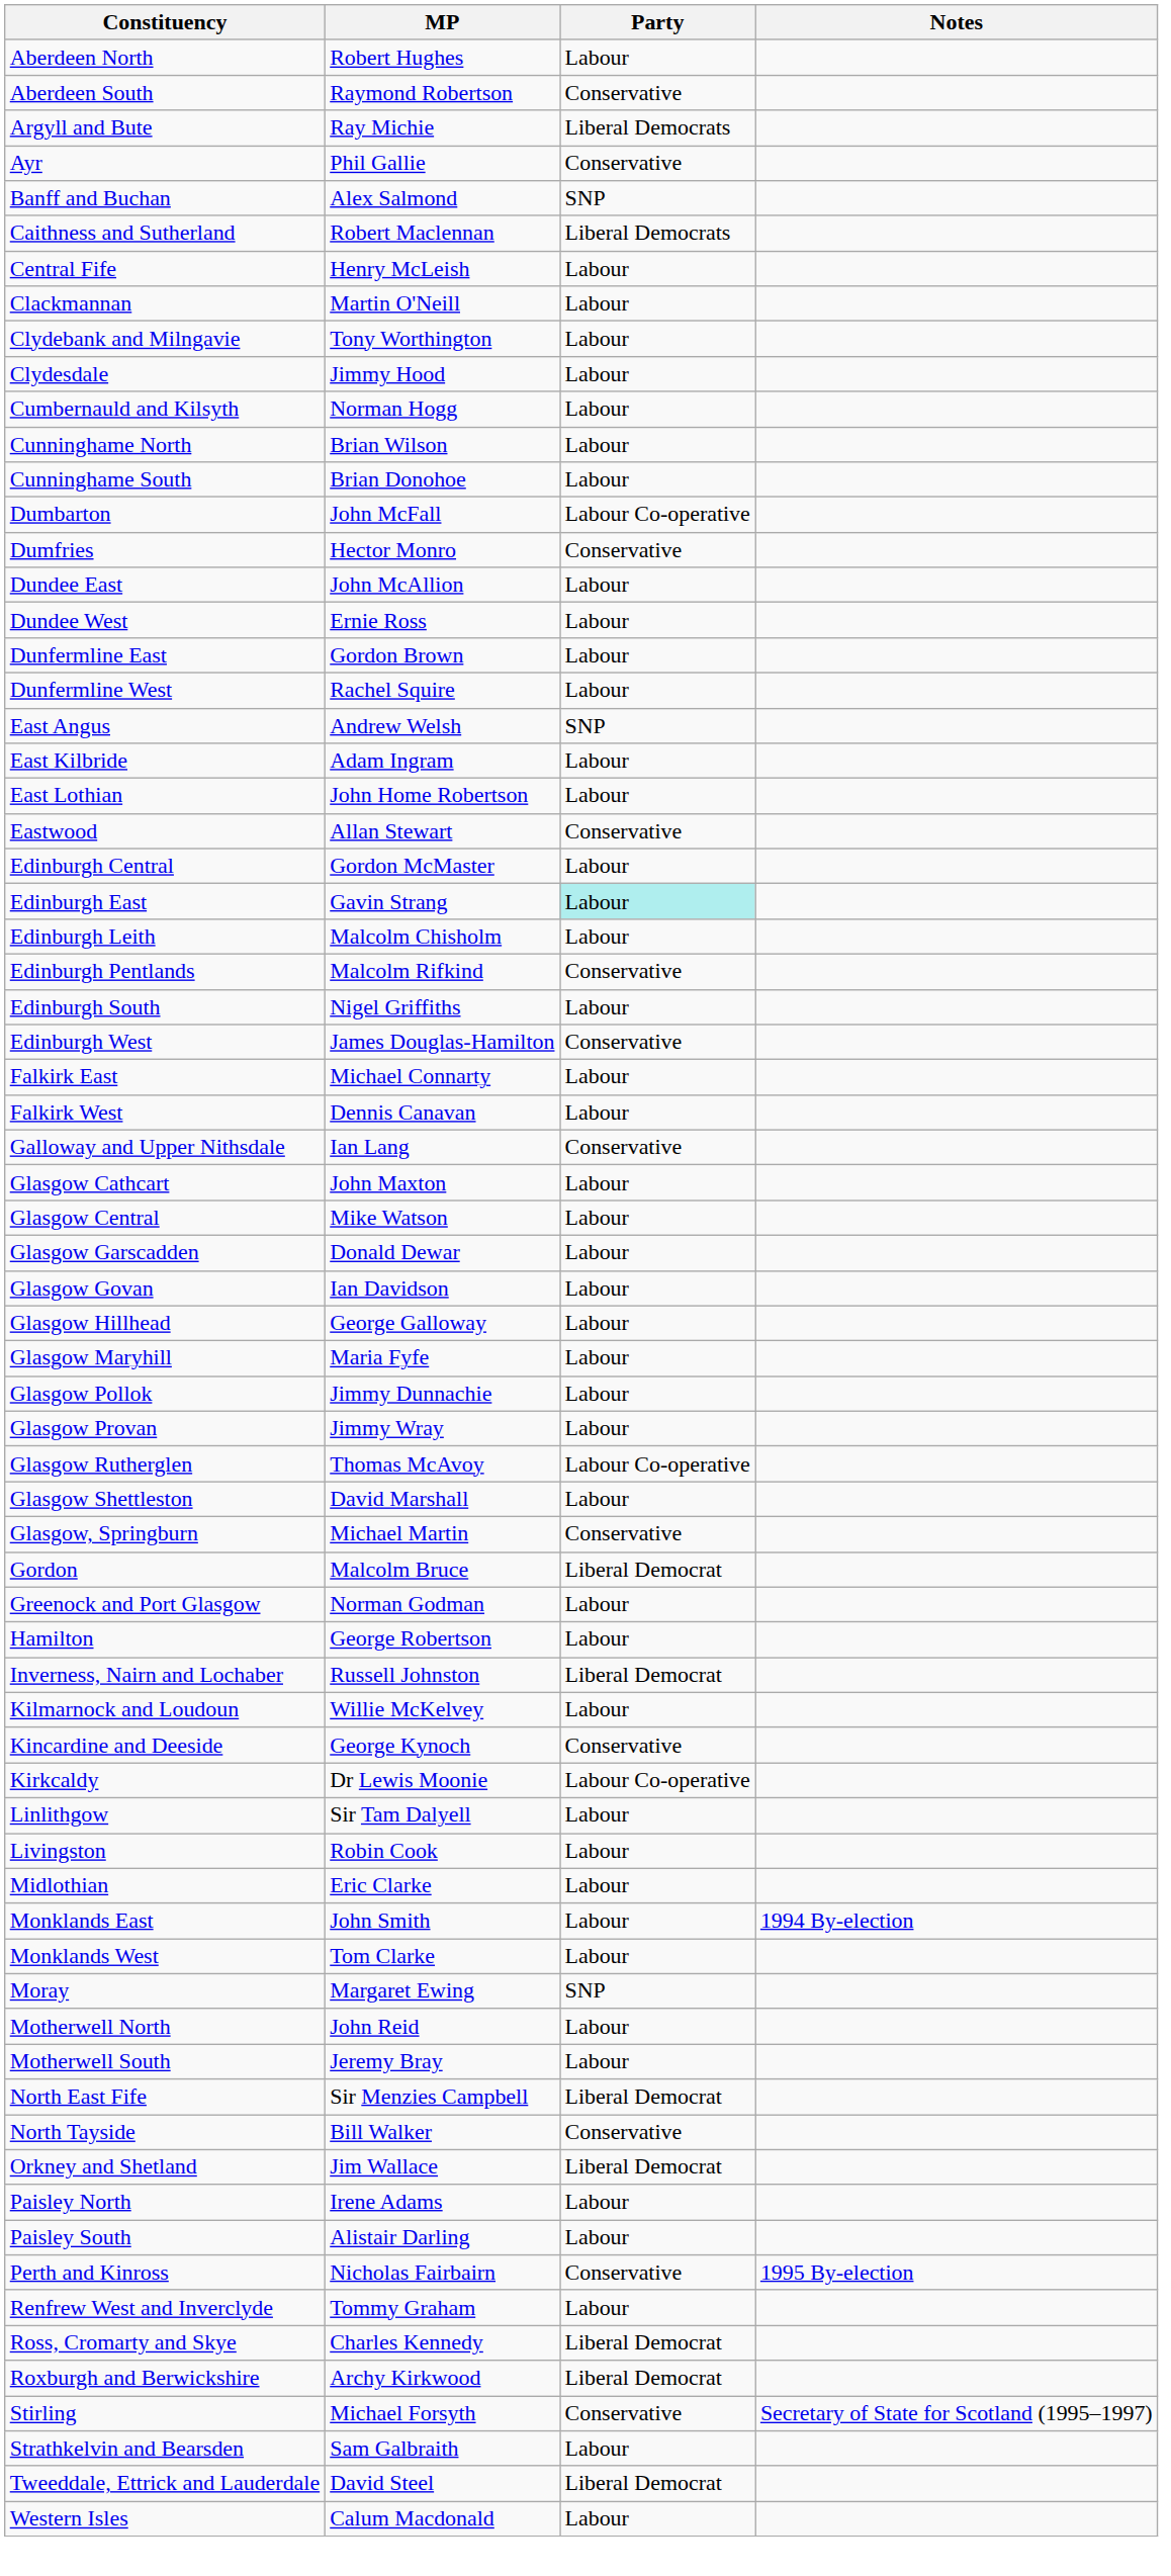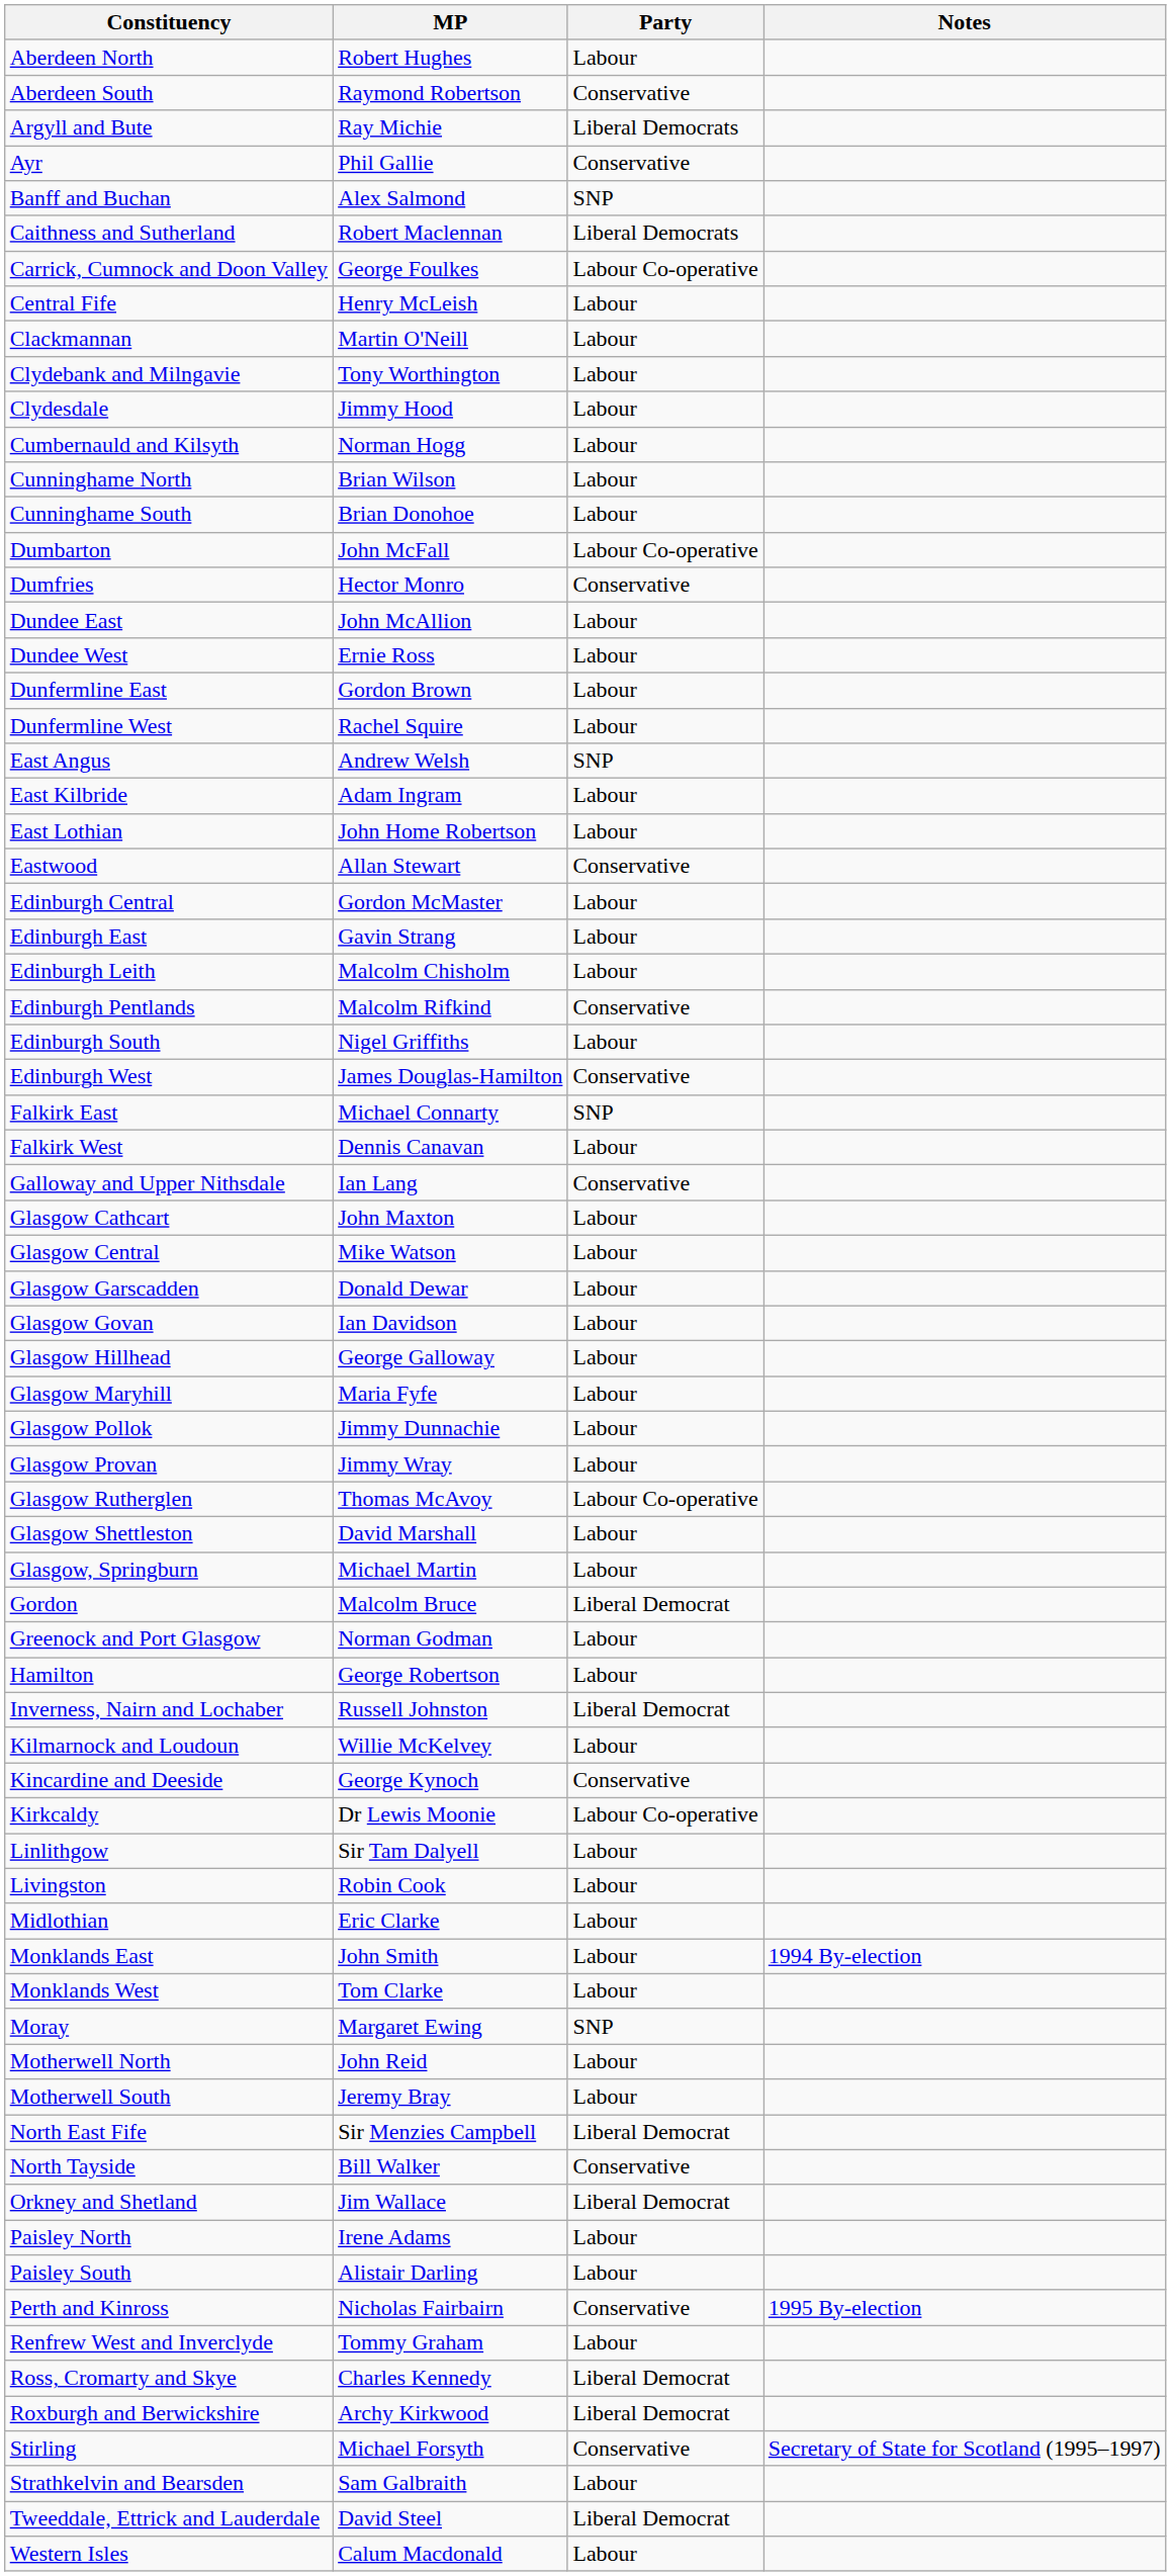+ row: Carrick, Cumnock and Doon Valley | George Foulkes | Labour Co-operative
Edinburgh East | Party: paleturquoise background -> no background
Falkirk East | Party: Labour -> SNP
Glasgow, Springburn | Party: Conservative -> Labour
